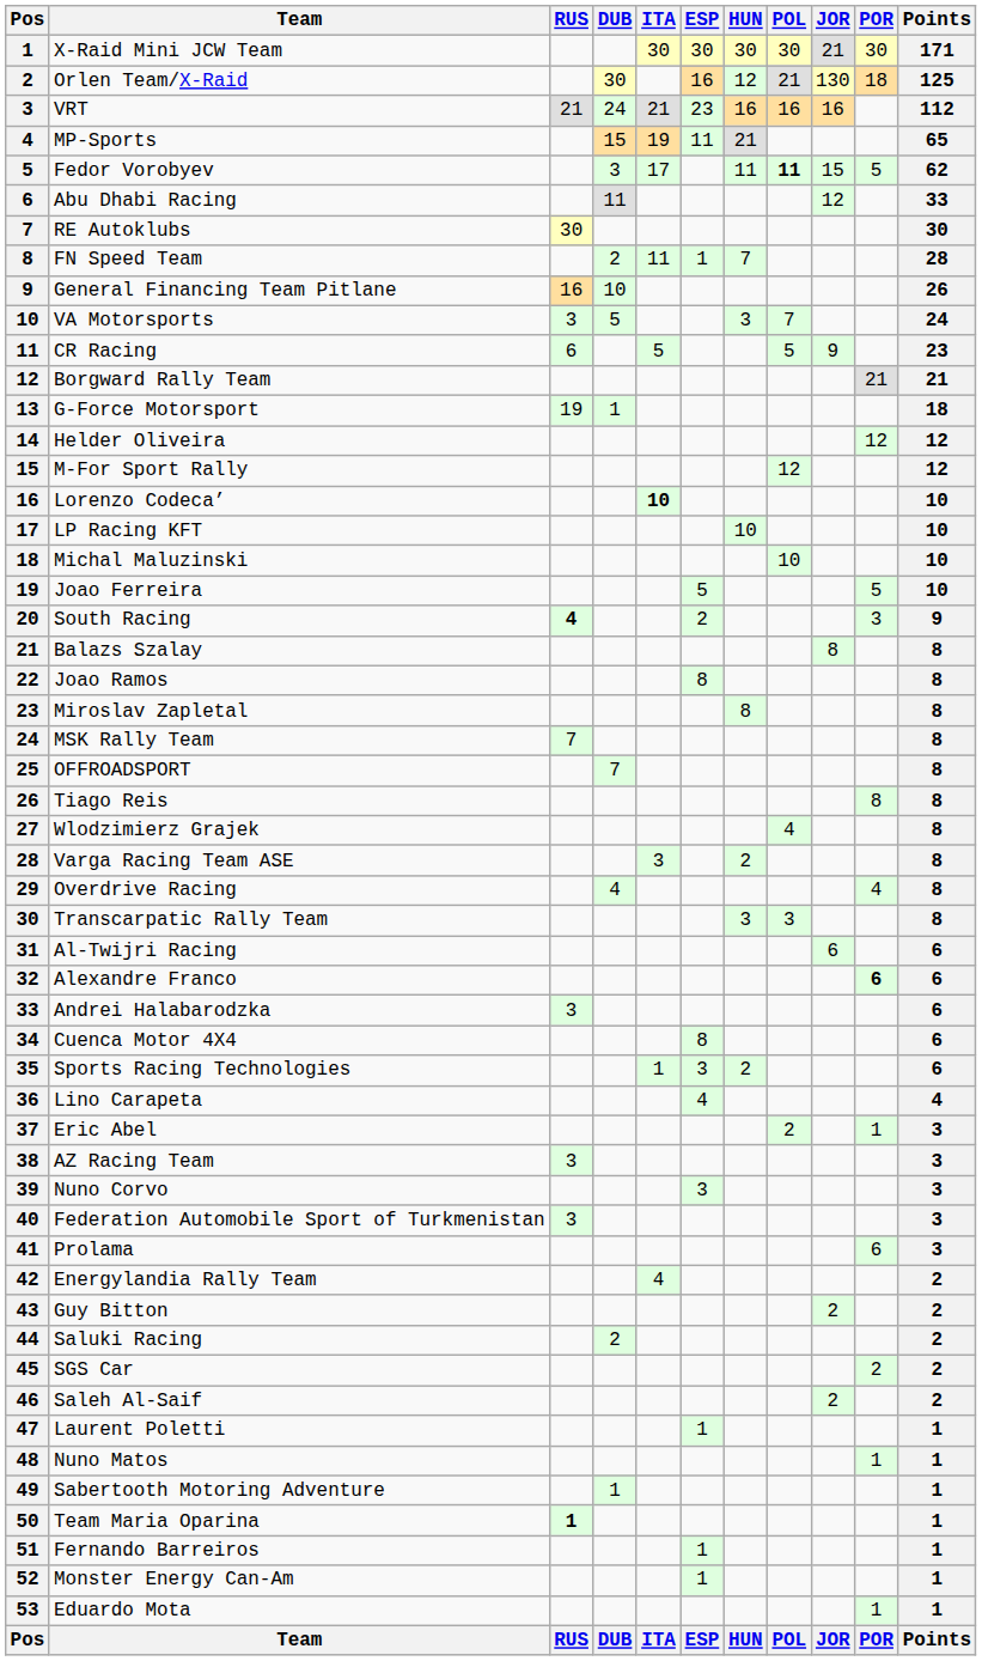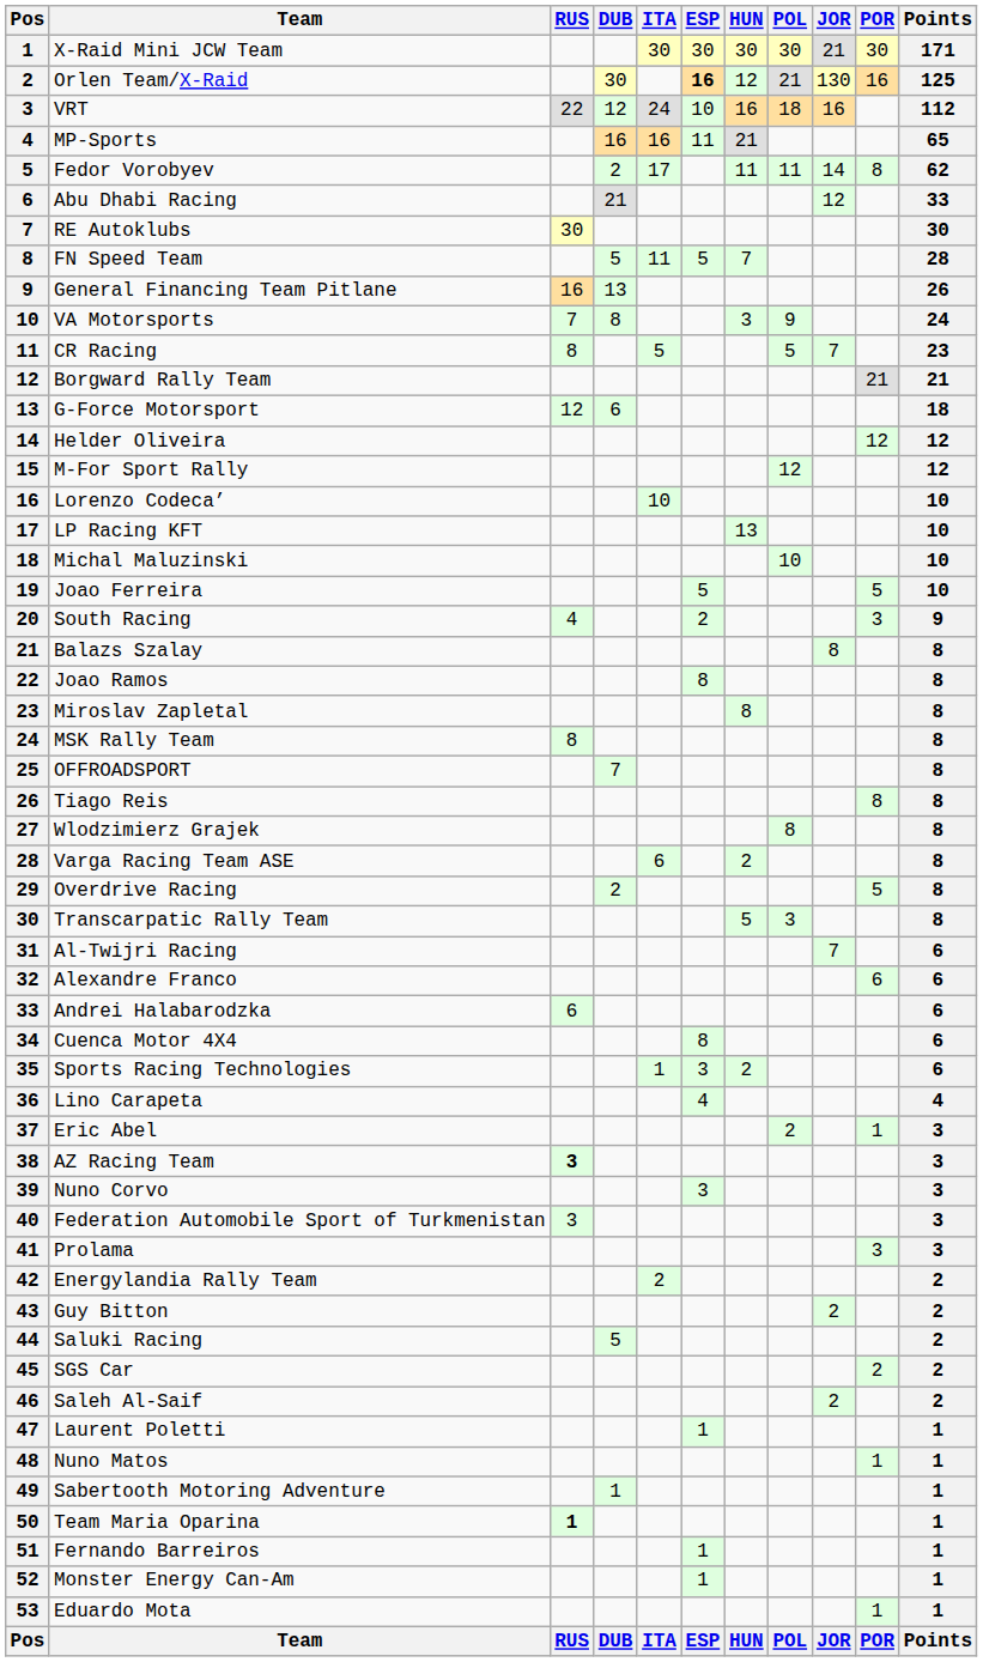Orlen Team/X-Raid | ESP: normal -> bold
Orlen Team/X-Raid | POR: 18 -> 16
VRT | RUS: 21 -> 22
VRT | DUB: 24 -> 12
VRT | ITA: 21 -> 24
VRT | ESP: 23 -> 10
VRT | POL: 16 -> 18
MP-Sports | DUB: 15 -> 16
MP-Sports | ITA: 19 -> 16
Fedor Vorobyev | DUB: 3 -> 2
Fedor Vorobyev | POL: bold -> normal
Fedor Vorobyev | JOR: 15 -> 14
Fedor Vorobyev | POR: 5 -> 8
Abu Dhabi Racing | DUB: 11 -> 21
FN Speed Team | DUB: 2 -> 5
FN Speed Team | ESP: 1 -> 5
General Financing Team Pitlane | DUB: 10 -> 13
VA Motorsports | RUS: 3 -> 7
VA Motorsports | DUB: 5 -> 8
VA Motorsports | POL: 7 -> 9
CR Racing | RUS: 6 -> 8
CR Racing | JOR: 9 -> 7
G-Force Motorsport | RUS: 19 -> 12
G-Force Motorsport | DUB: 1 -> 6
Lorenzo Codeca’ | ITA: bold -> normal
LP Racing KFT | HUN: 10 -> 13
South Racing | RUS: bold -> normal
MSK Rally Team | RUS: 7 -> 8
Wlodzimierz Grajek | POL: 4 -> 8
Varga Racing Team ASE | ITA: 3 -> 6
Overdrive Racing | DUB: 4 -> 2
Overdrive Racing | POR: 4 -> 5
Transcarpatic Rally Team | HUN: 3 -> 5
Al-Twijri Racing | JOR: 6 -> 7
Alexandre Franco | POR: bold -> normal
Andrei Halabarodzka | RUS: 3 -> 6
AZ Racing Team | RUS: normal -> bold
Prolama | POR: 6 -> 3
Energylandia Rally Team | ITA: 4 -> 2
Saluki Racing | DUB: 2 -> 5
